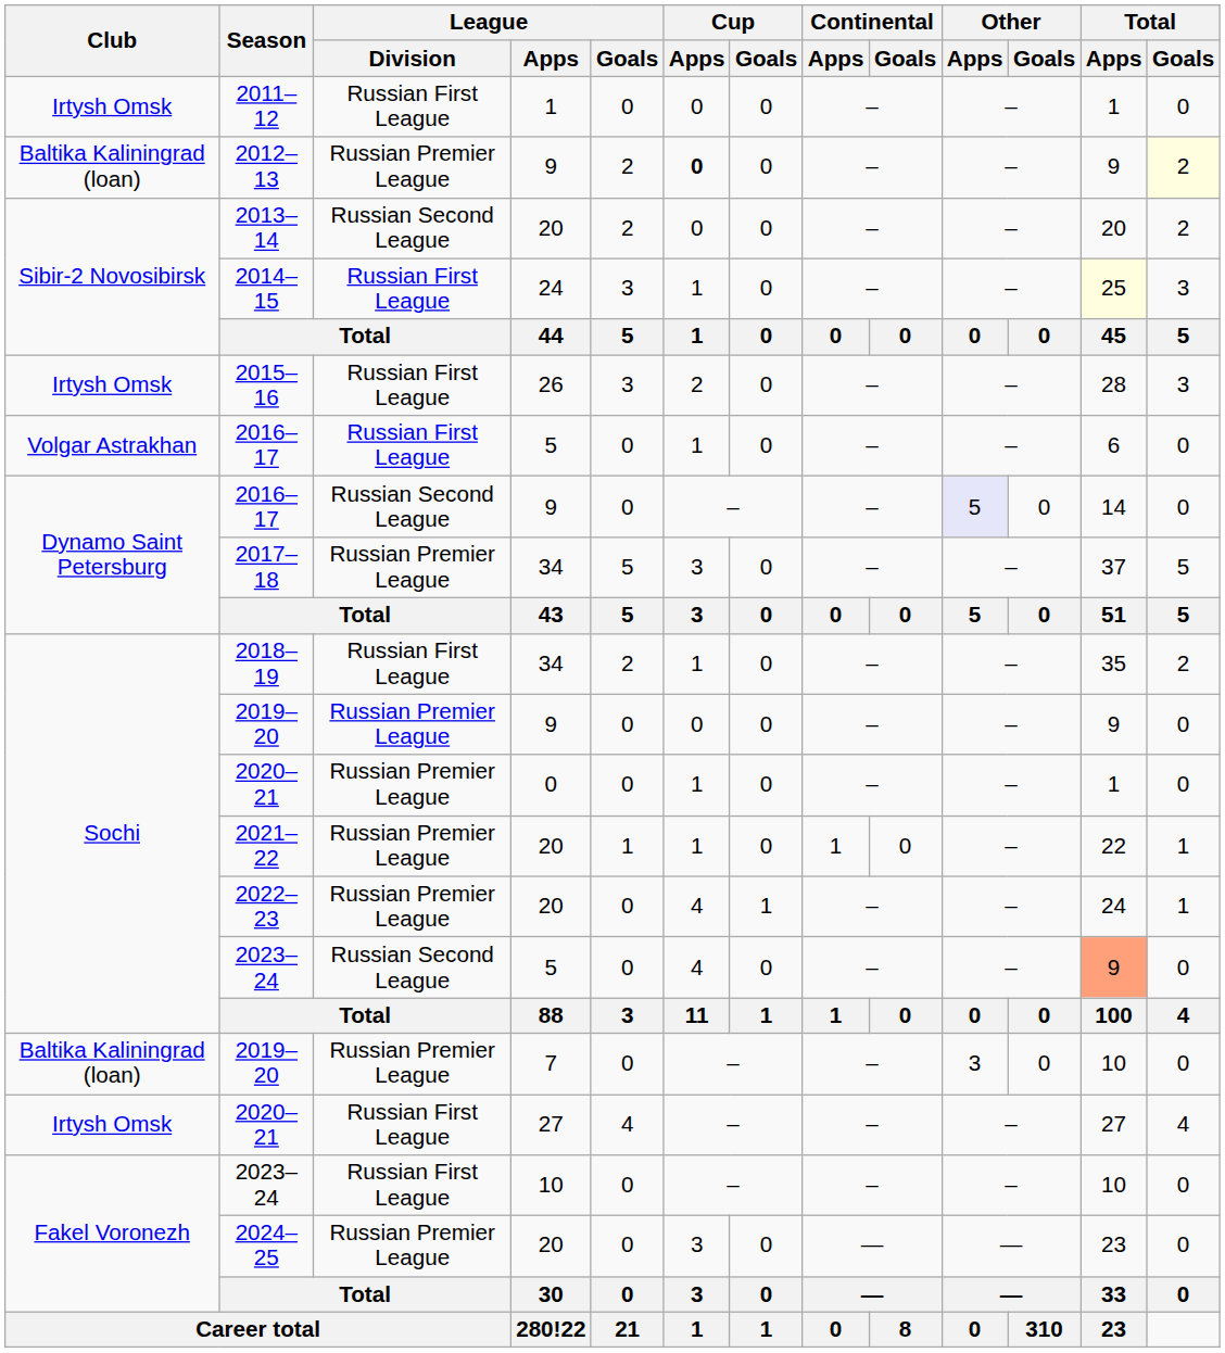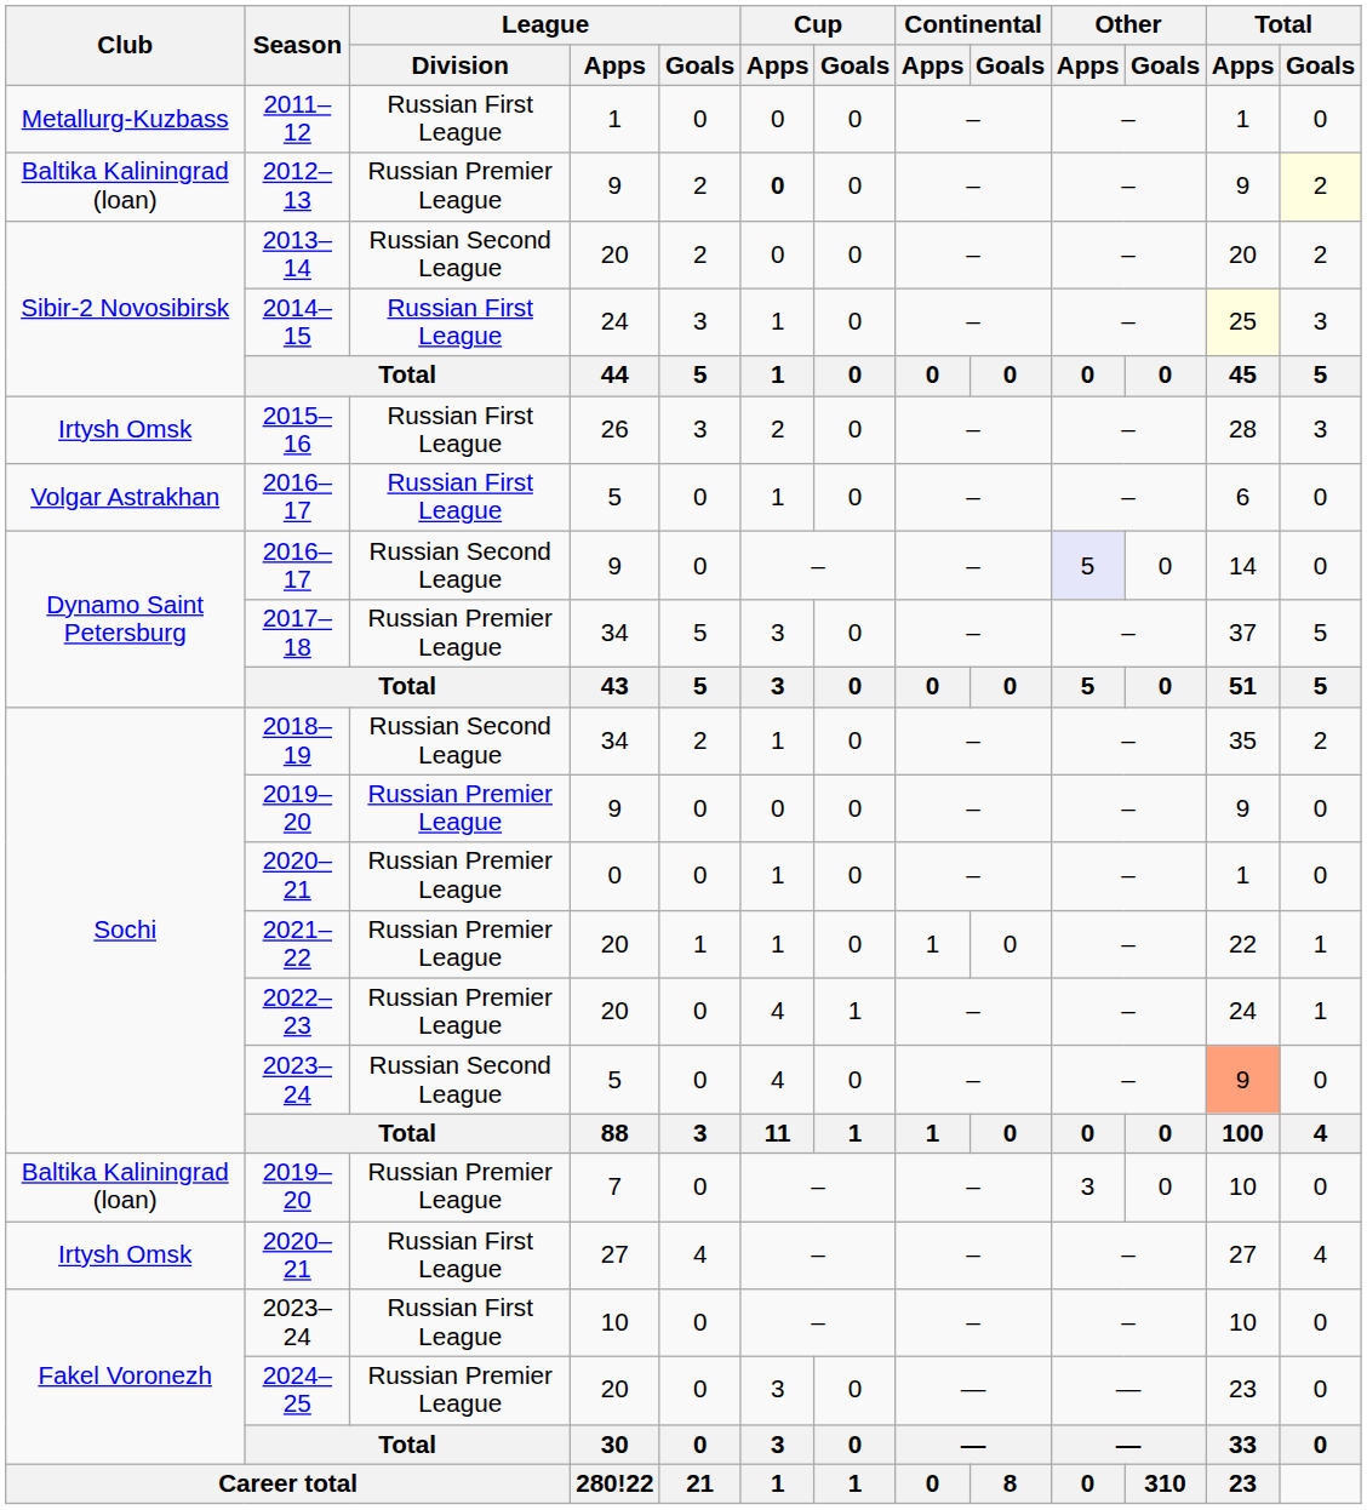2011–12 | Club: Irtysh Omsk -> Metallurg-Kuzbass
2018–19 | League / Division: Russian First League -> Russian Second League
